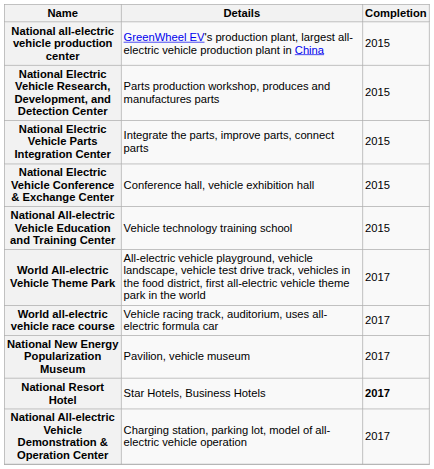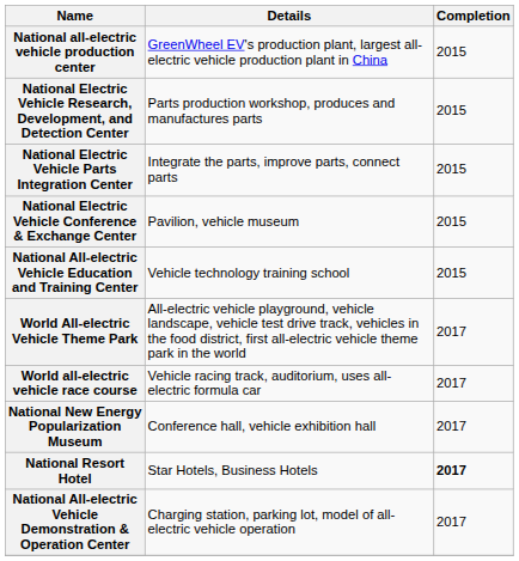National Electric Vehicle Conference & Exchange Center | Details: Conference hall, vehicle exhibition hall -> Pavilion, vehicle museum
National New Energy Popularization Museum | Details: Pavilion, vehicle museum -> Conference hall, vehicle exhibition hall
